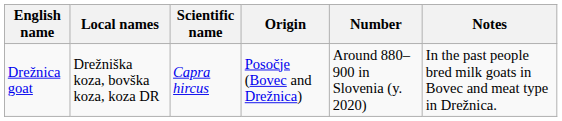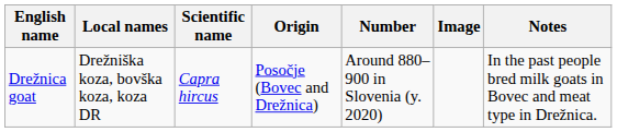+ column: Image
